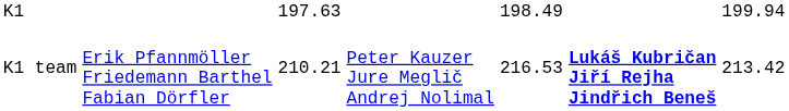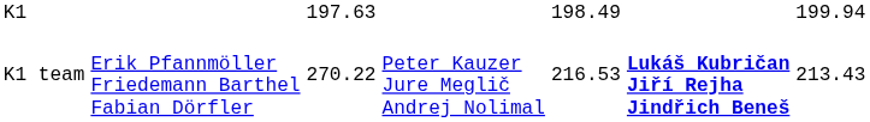K1 team | column 3: 210.21 -> 270.22
K1 team | column 7: 213.42 -> 213.43
